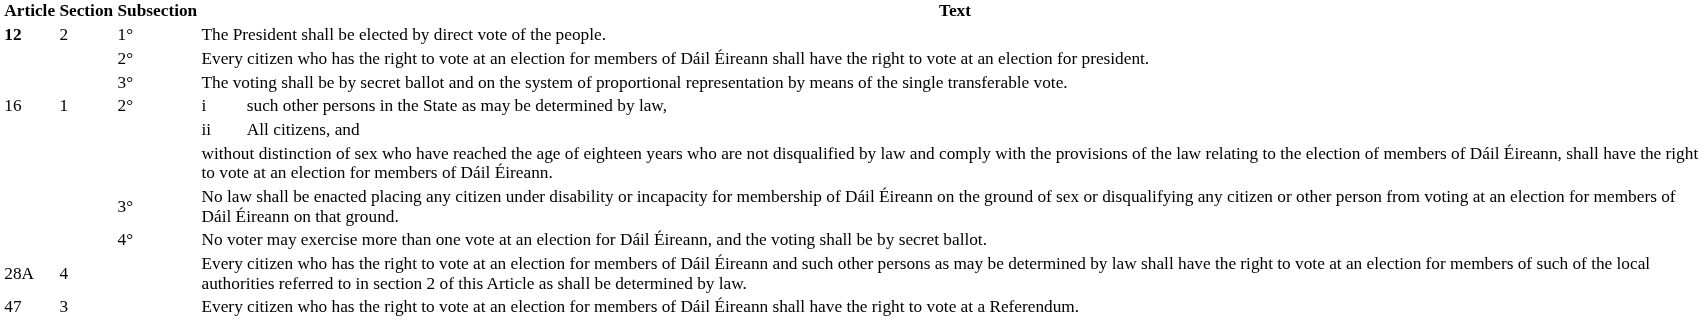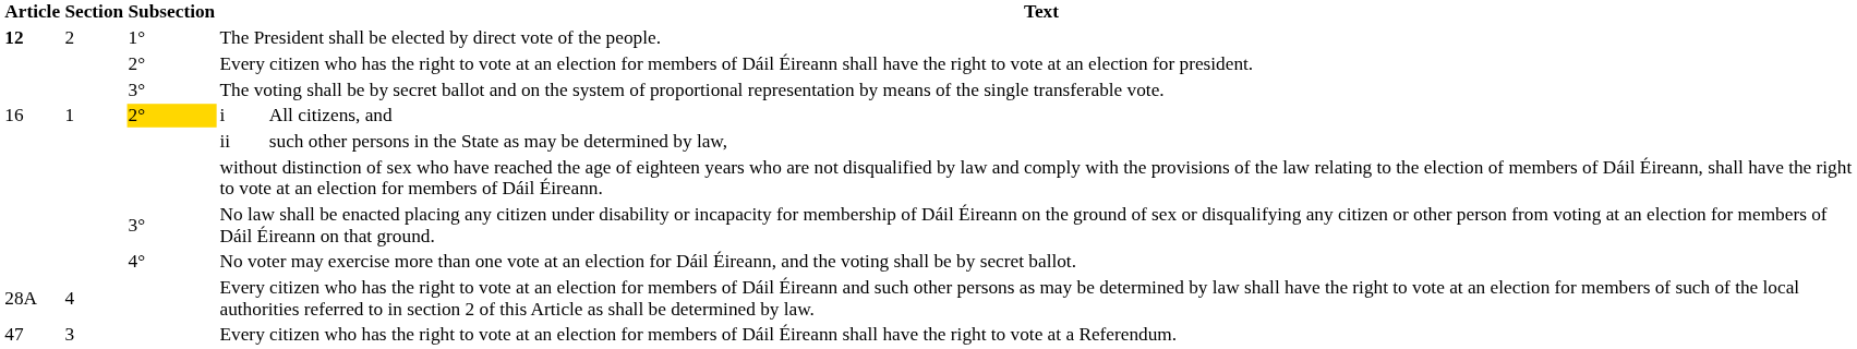i | Subsection: no background -> gold background
i | column 5: such other persons in the State as may be determined by law, -> All citizens, and
ii | column 5: All citizens, and -> such other persons in the State as may be determined by law,
